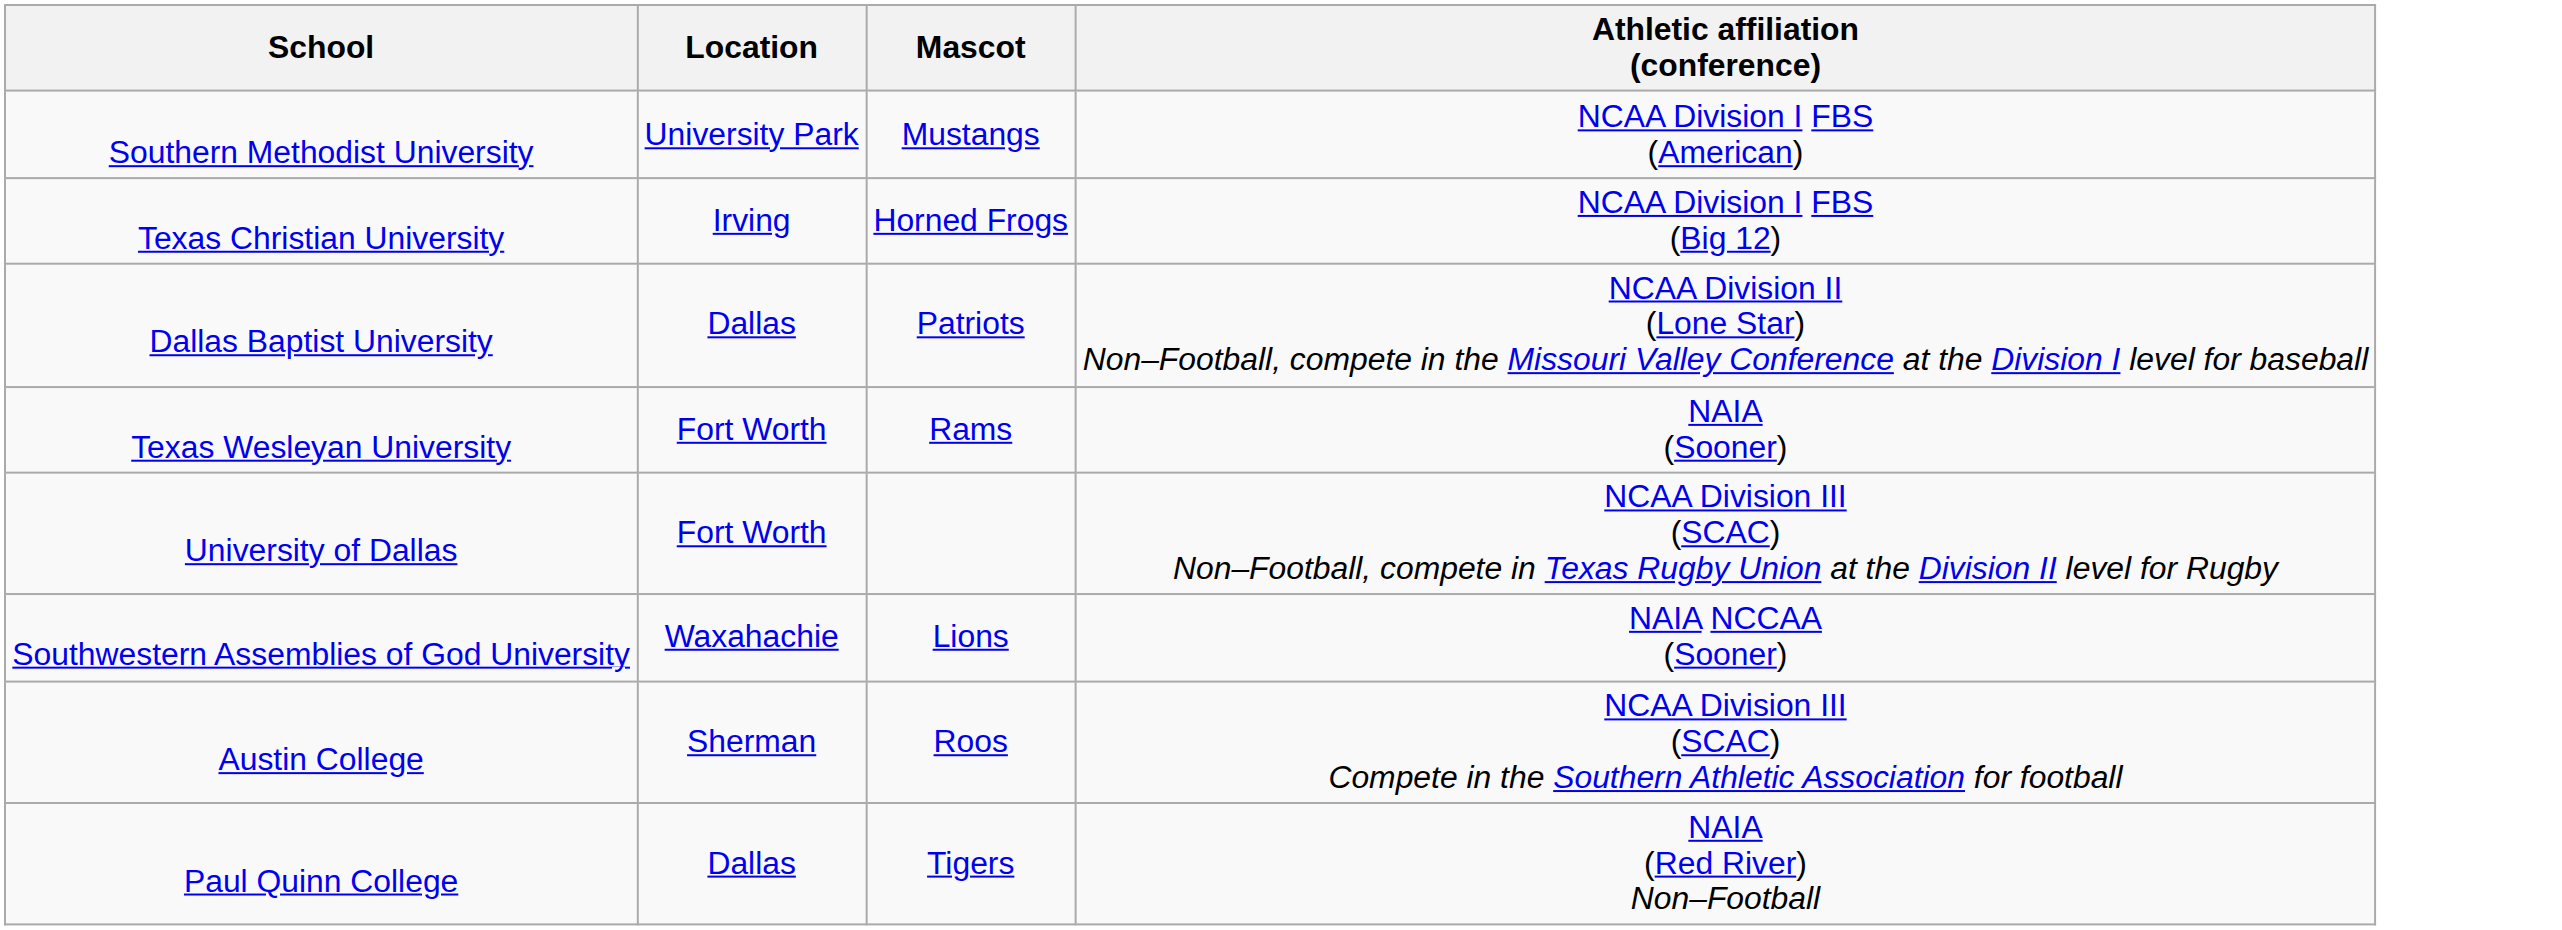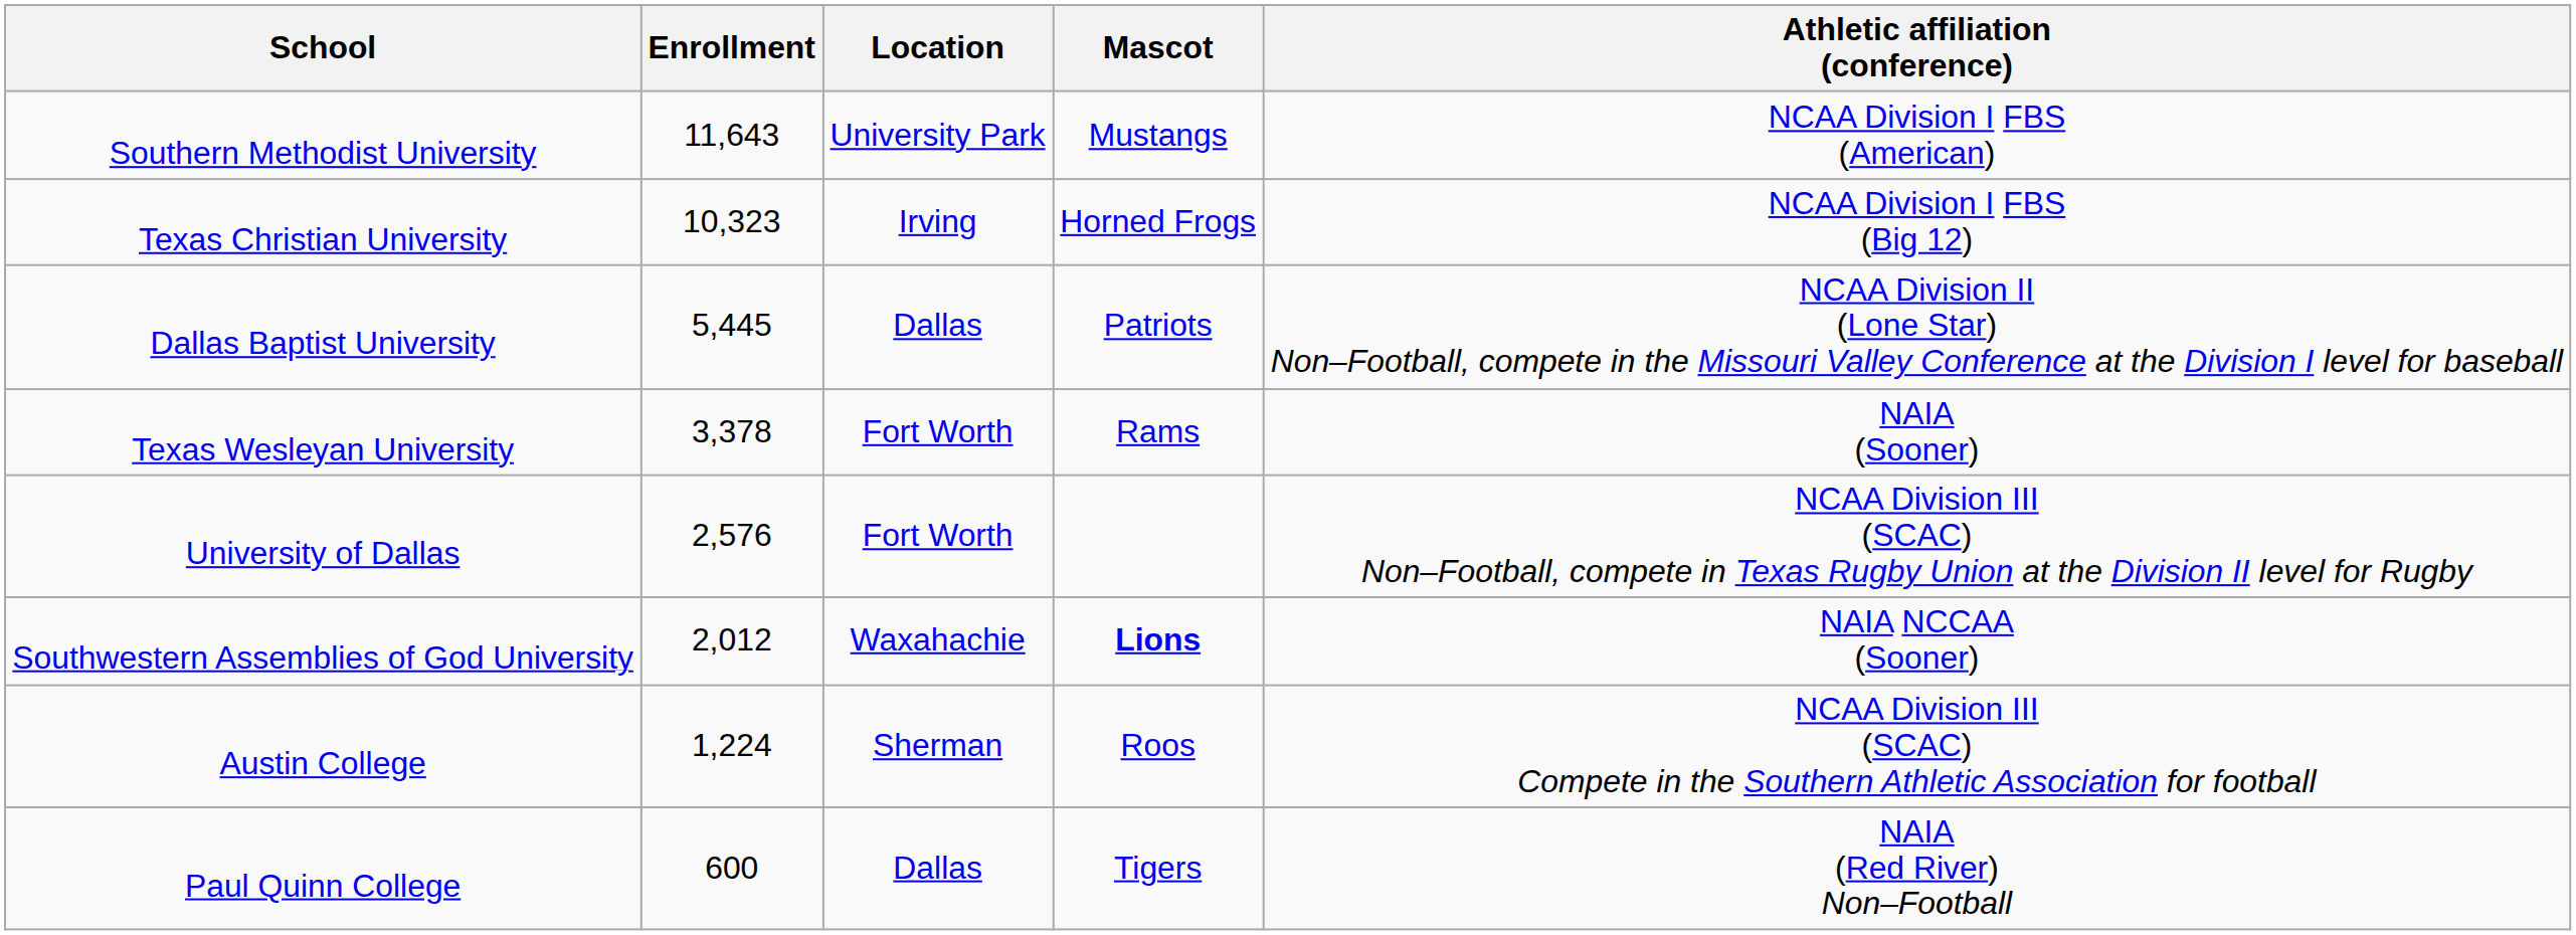+ column: Enrollment | 11,643 | 10,323 | 5,445 | 3,378 | 2,576 | 2,012 | 1,224 | 600
Southwestern Assemblies of God University | Mascot: normal -> bold
